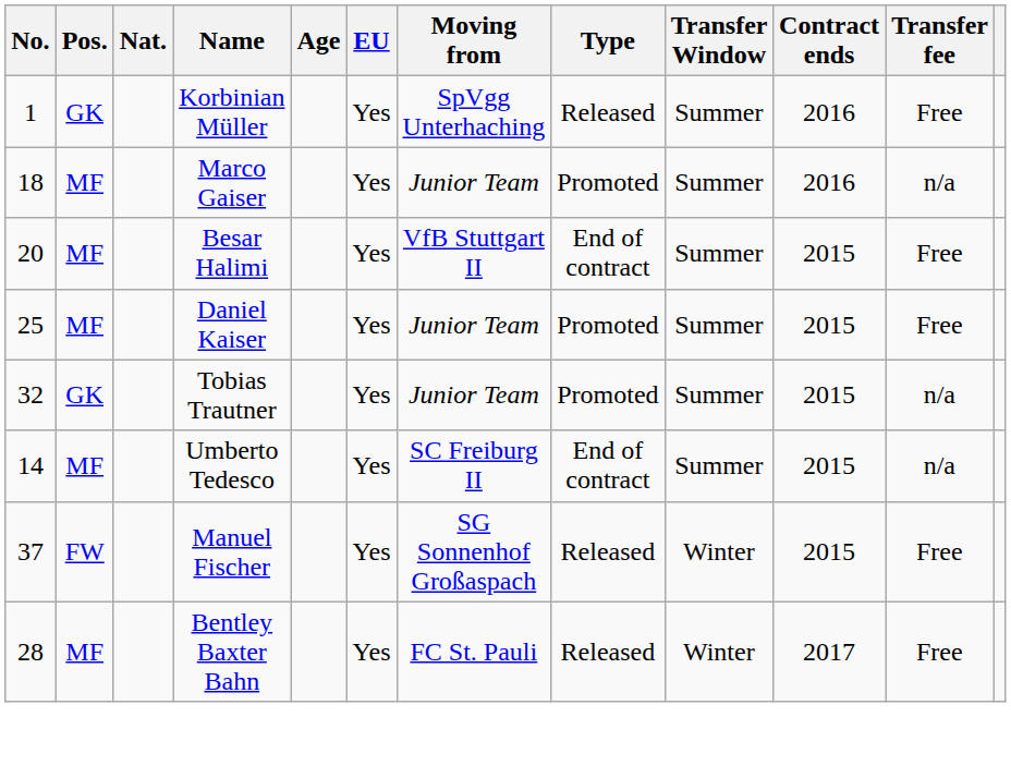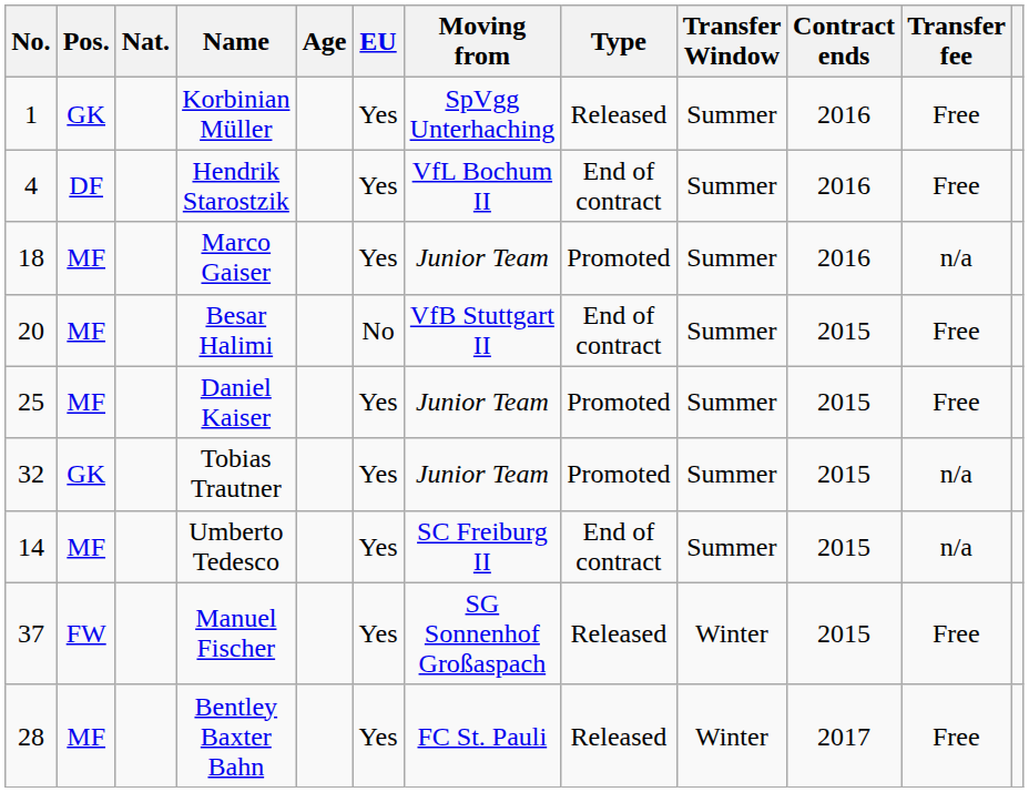+ row: 4 | DF | Hendrik Starostzik | Yes | VfL Bochum II | End of contract | Summer | 2016 | Free
Besar Halimi | EU: Yes -> No
